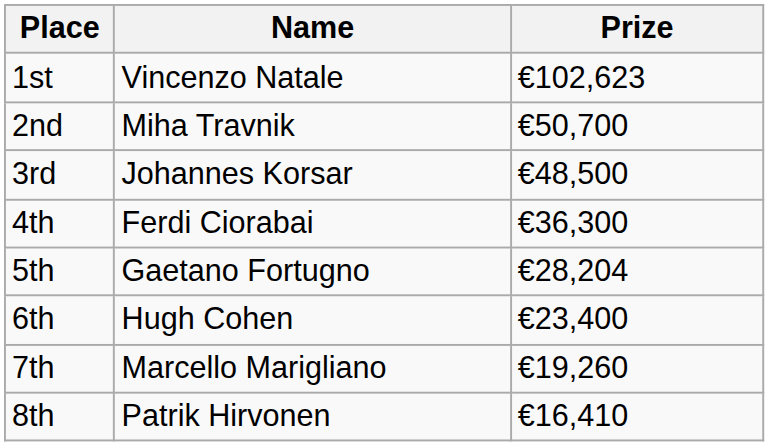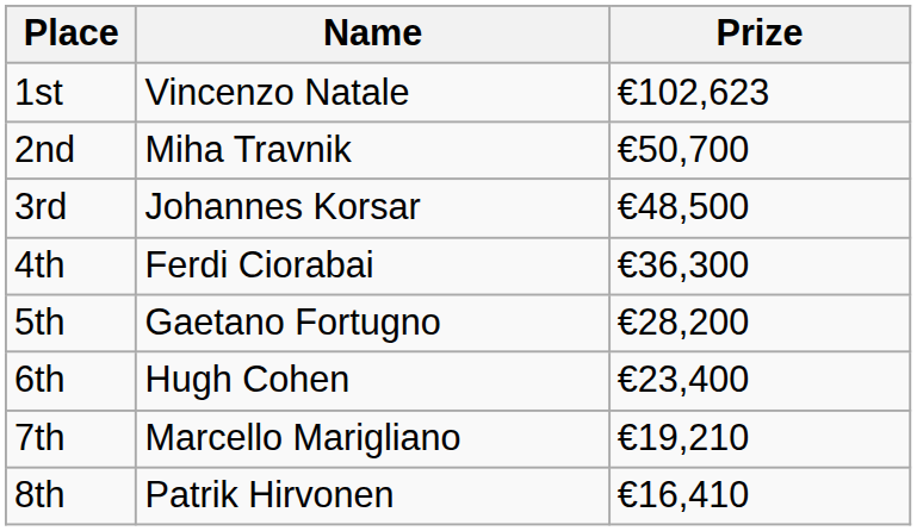5th | Prize: €28,204 -> €28,200
7th | Prize: €19,260 -> €19,210
